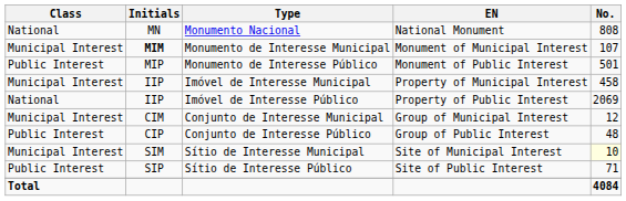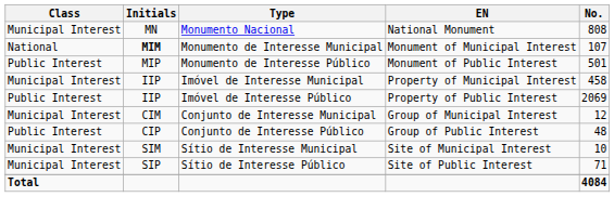Monumento Nacional | Class: National -> Municipal Interest
Monumento de Interesse Municipal | Class: Municipal Interest -> National
Imóvel de Interesse Público | Class: National -> Public Interest
Sítio de Interesse Municipal | No.: lightyellow background -> no background
Sítio de Interesse Público | Class: Public Interest -> Municipal Interest
